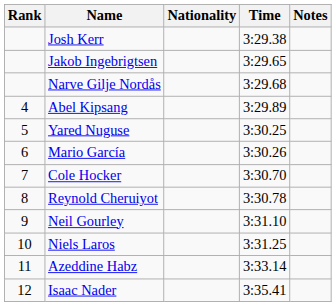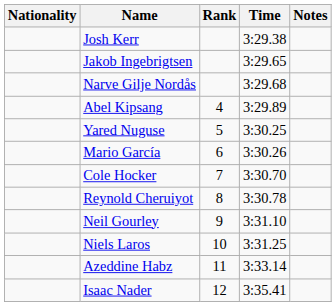columns swapped: Rank <-> Nationality
